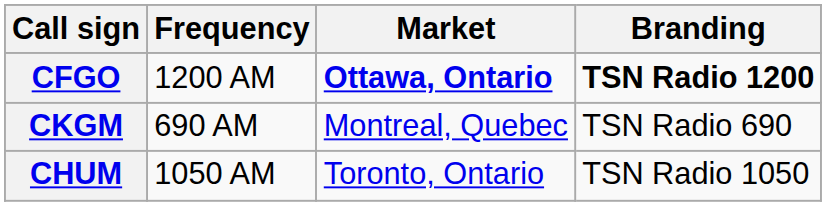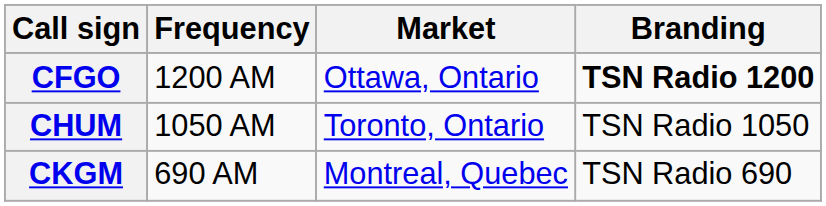CFGO | Market: bold -> normal
rows swapped: CHUM <-> CKGM
